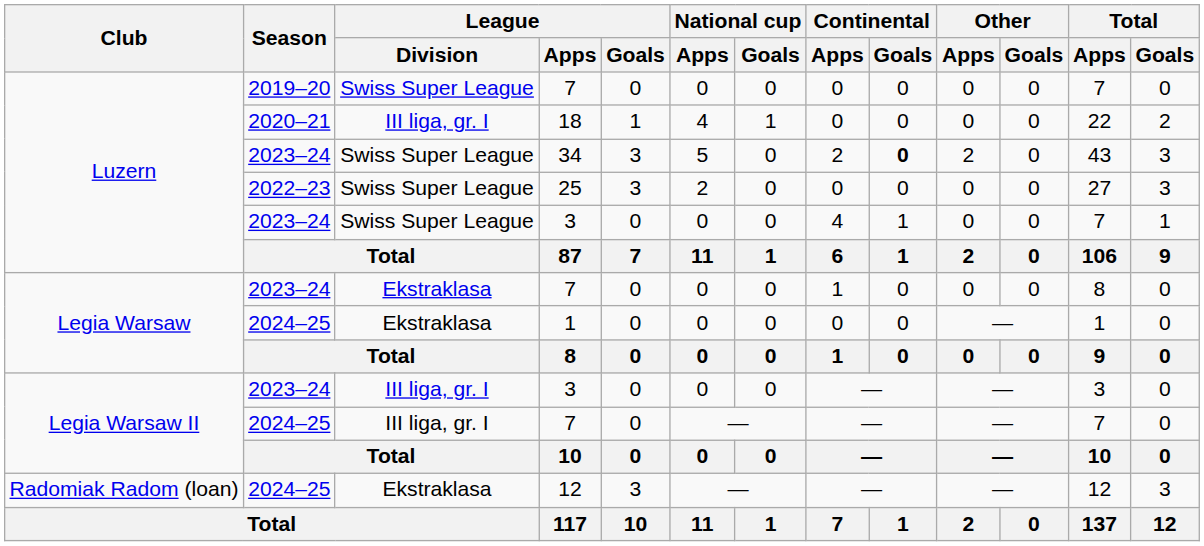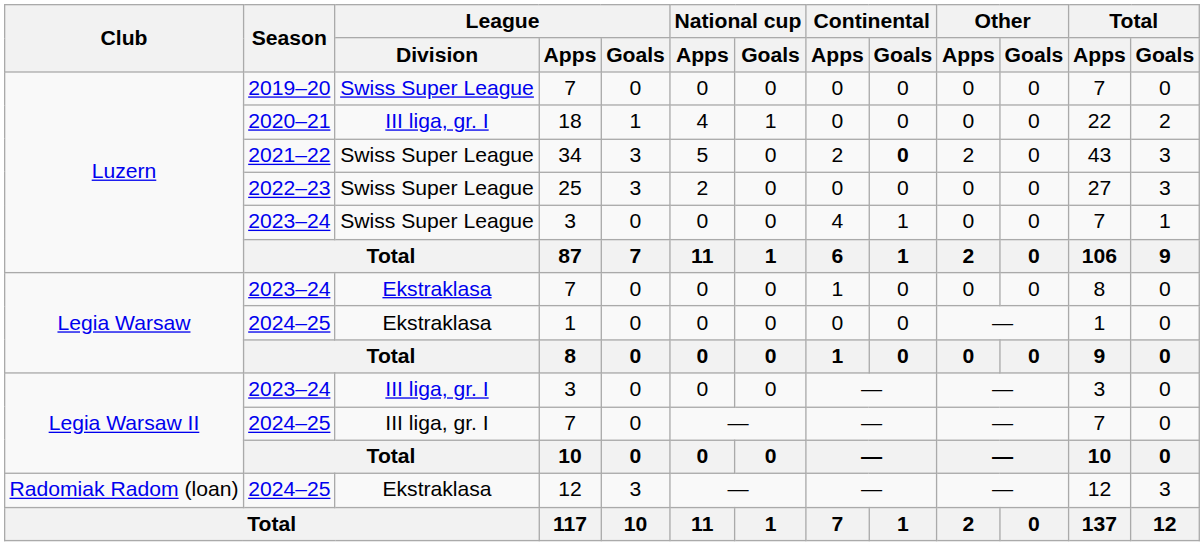34 | Season: 2023–24 -> 2021–22
